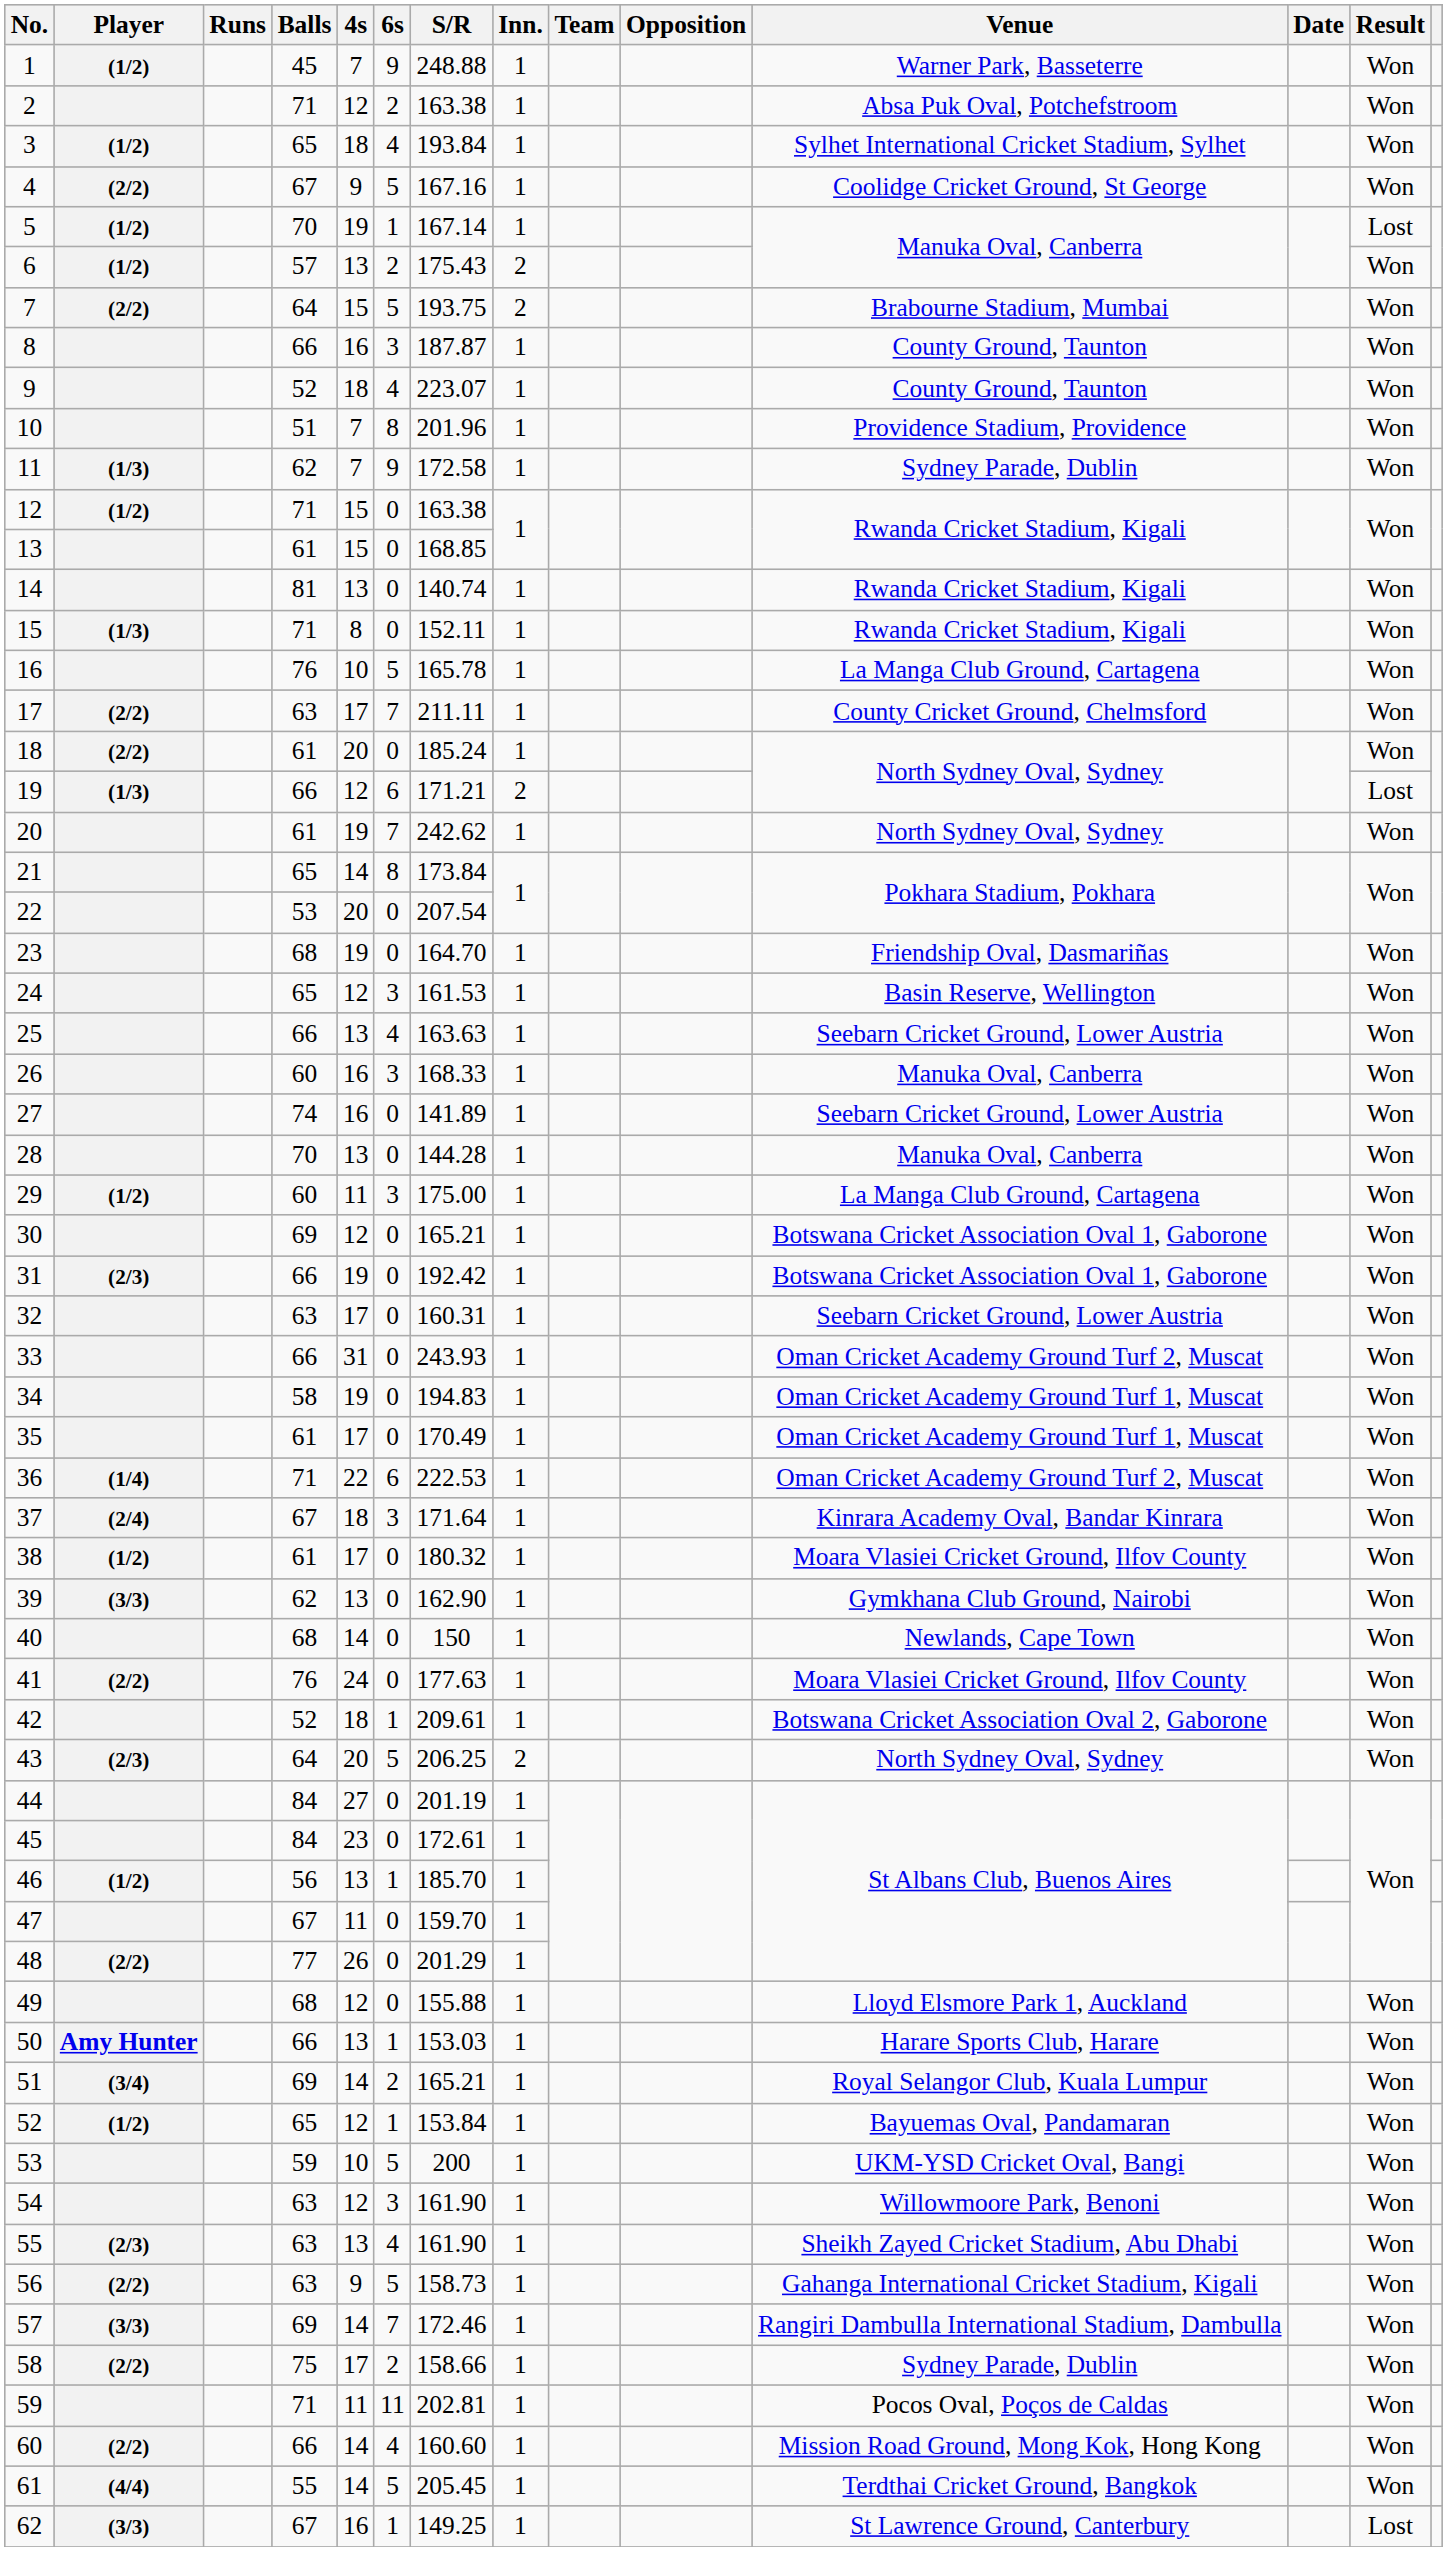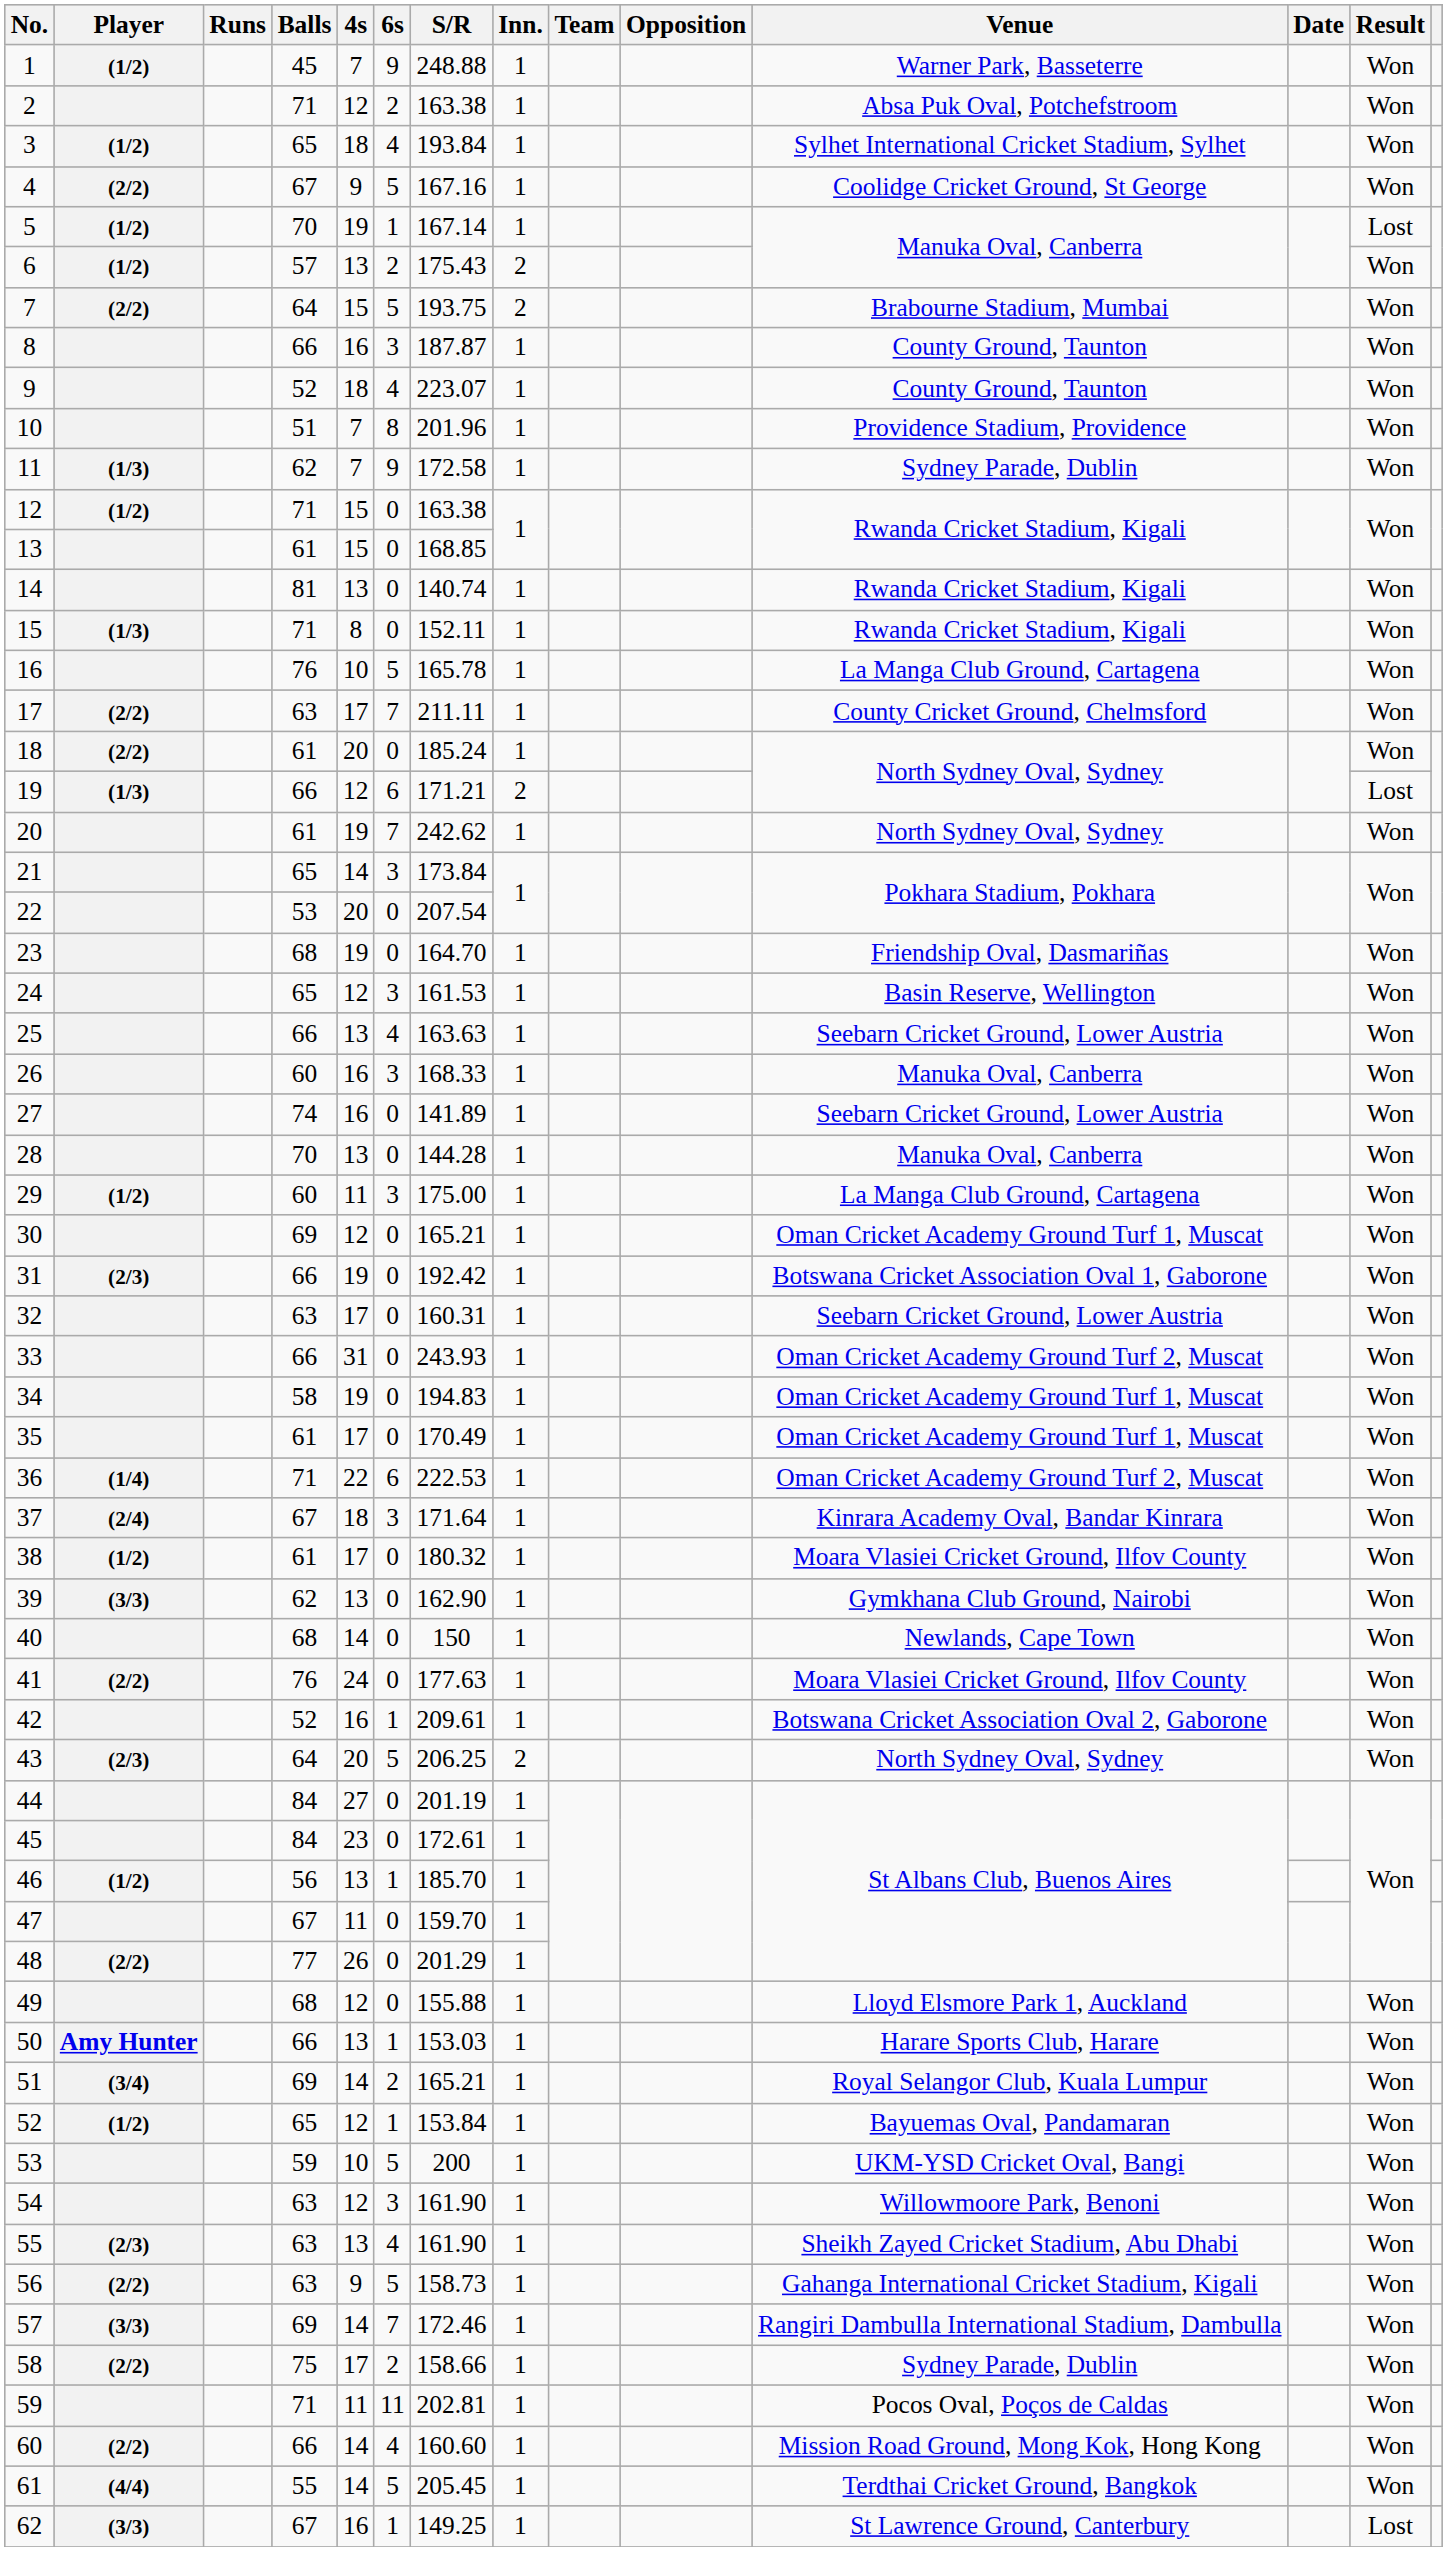21 | 6s: 8 -> 3
30 | Venue: Botswana Cricket Association Oval 1, Gaborone -> Oman Cricket Academy Ground Turf 1, Muscat
42 | 4s: 18 -> 16
